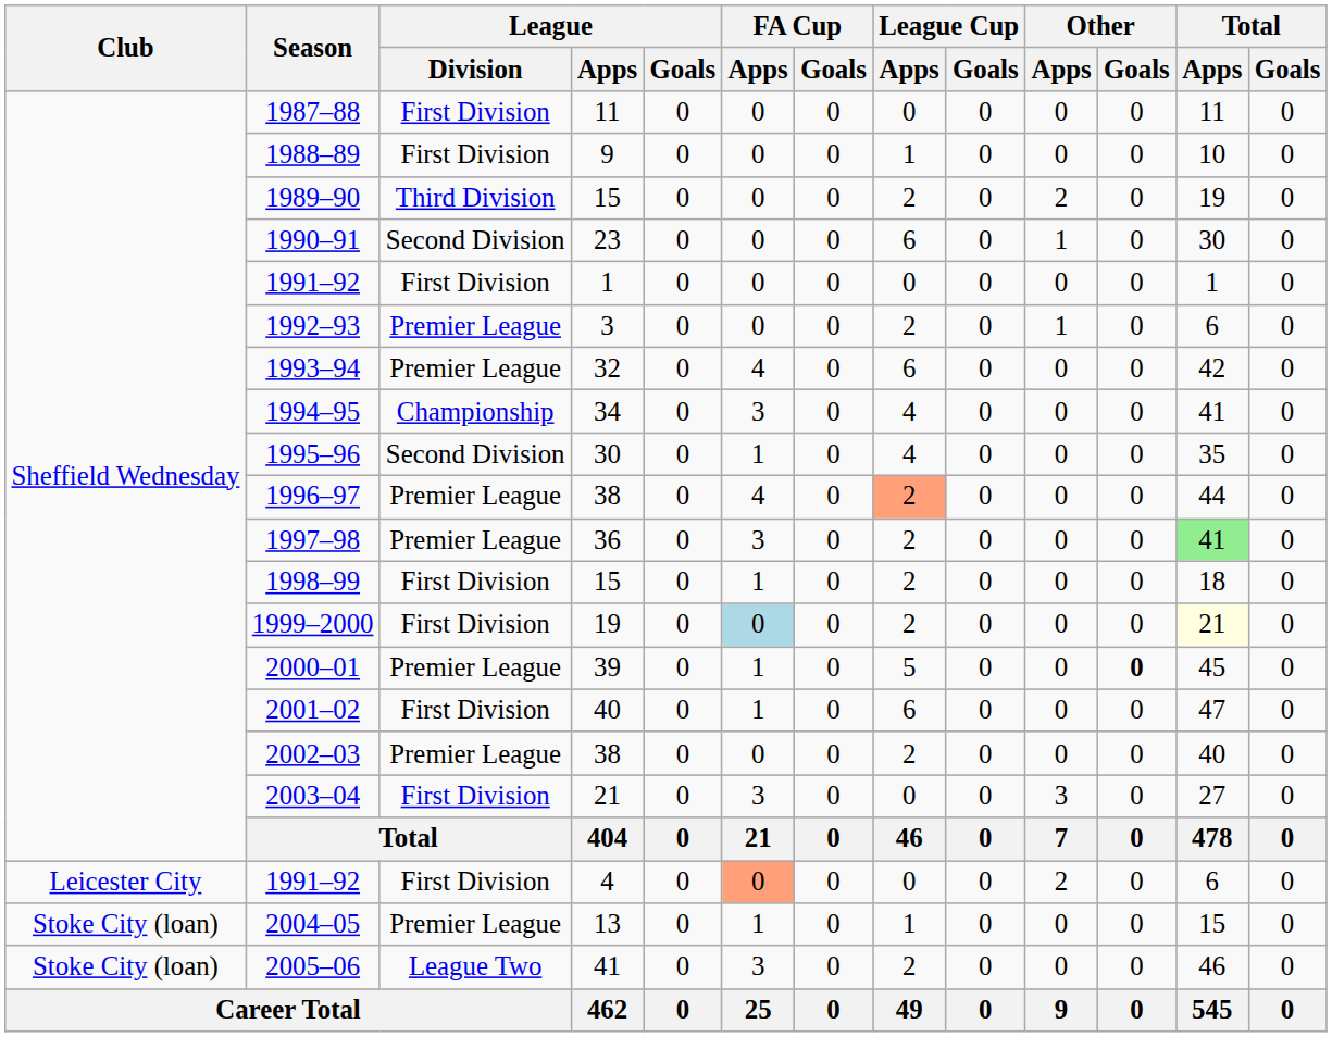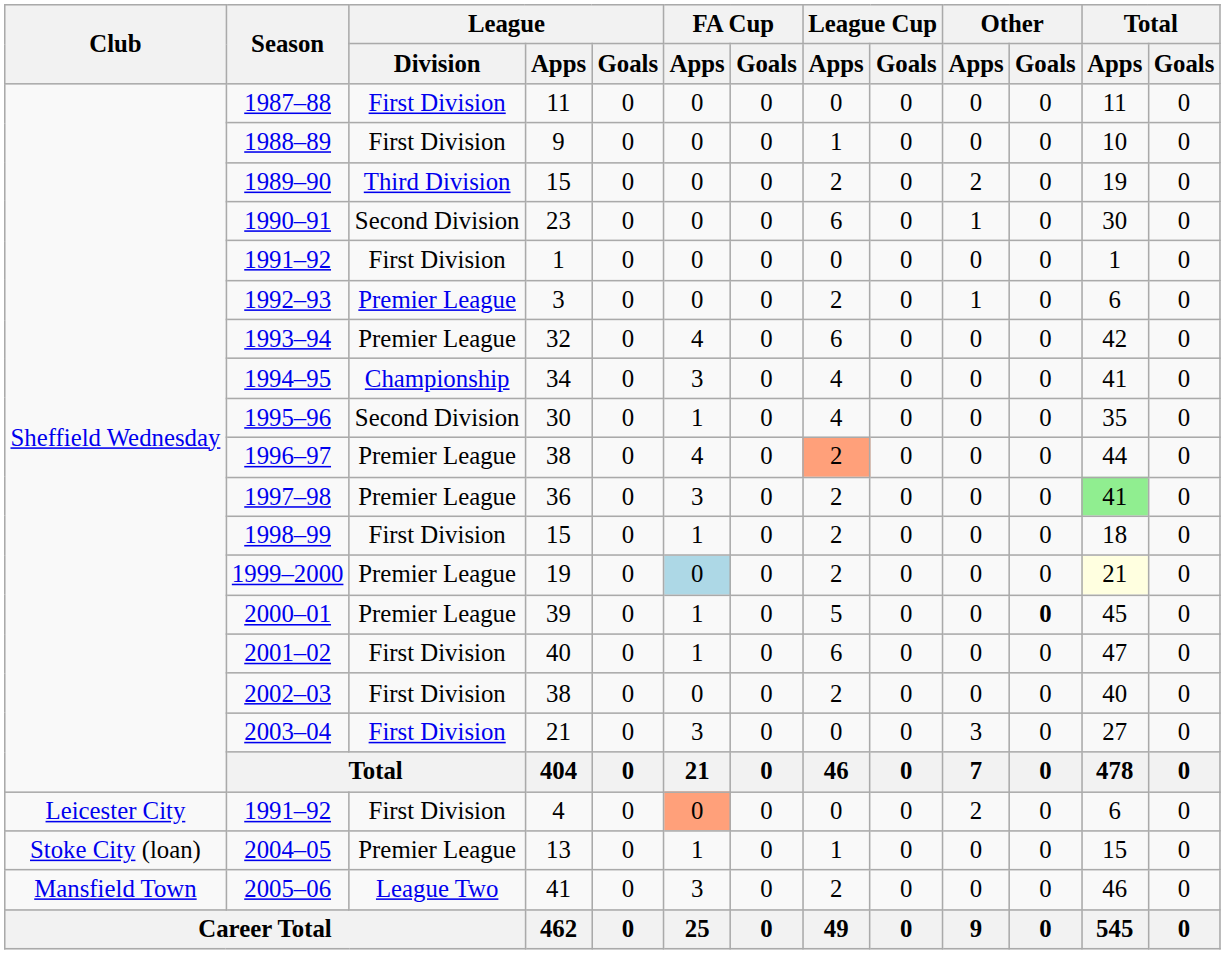1999–2000 | League / Division: First Division -> Premier League
2002–03 | League / Division: Premier League -> First Division
2005–06 | Club: Stoke City (loan) -> Mansfield Town
